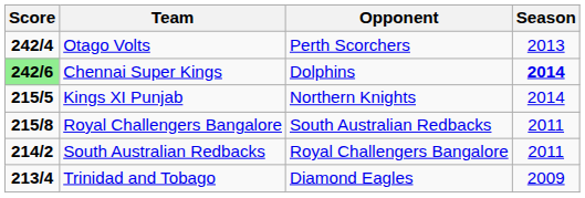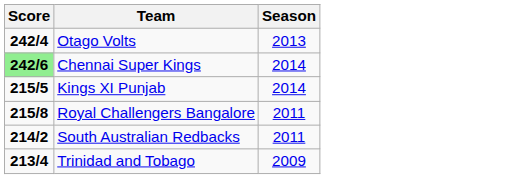- column: Opponent | Perth Scorchers | Dolphins | Northern Knights | South Australian Redbacks | Royal Challengers Bangalore | Diamond Eagles
Chennai Super Kings | Season: bold -> normal
